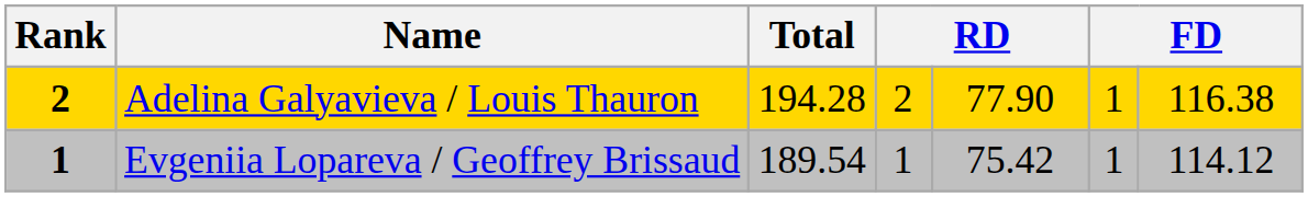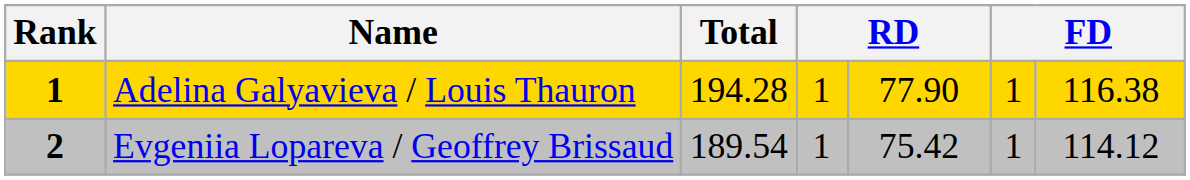Adelina Galyavieva / Louis Thauron | Rank: 2 -> 1
Adelina Galyavieva / Louis Thauron | column 4: 2 -> 1
Evgeniia Lopareva / Geoffrey Brissaud | Rank: 1 -> 2
